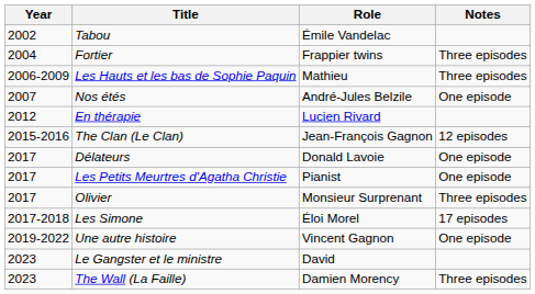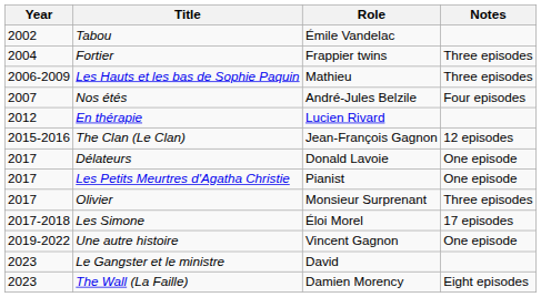Nos étés | Notes: One episode -> Four episodes
The Wall (La Faille) | Notes: Three episodes -> Eight episodes
